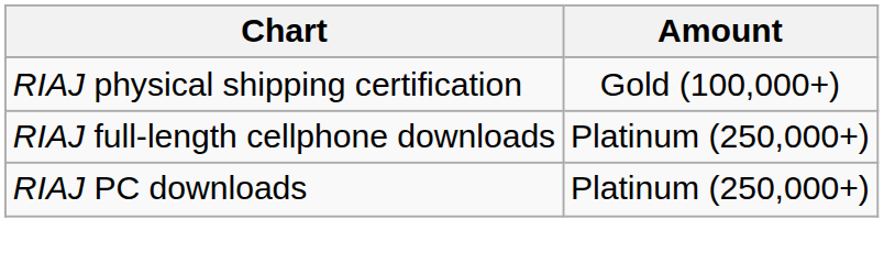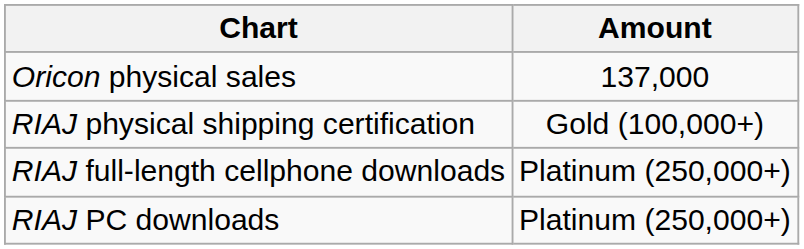+ row: Oricon physical sales | 137,000
